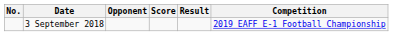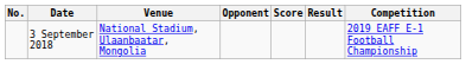+ column: Venue | National Stadium, Ulaanbaatar, Mongolia
